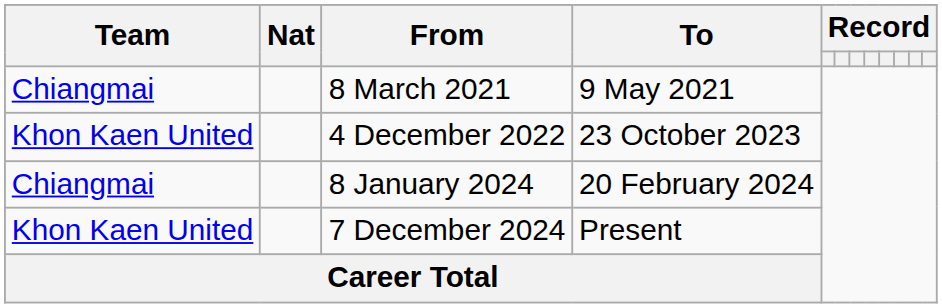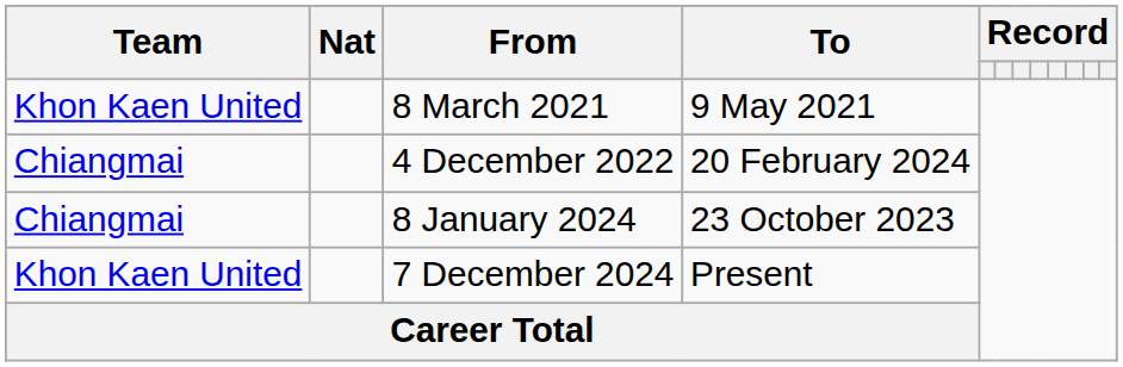8 March 2021 | Team: Chiangmai -> Khon Kaen United
4 December 2022 | Team: Khon Kaen United -> Chiangmai
4 December 2022 | To: 23 October 2023 -> 20 February 2024
8 January 2024 | To: 20 February 2024 -> 23 October 2023
